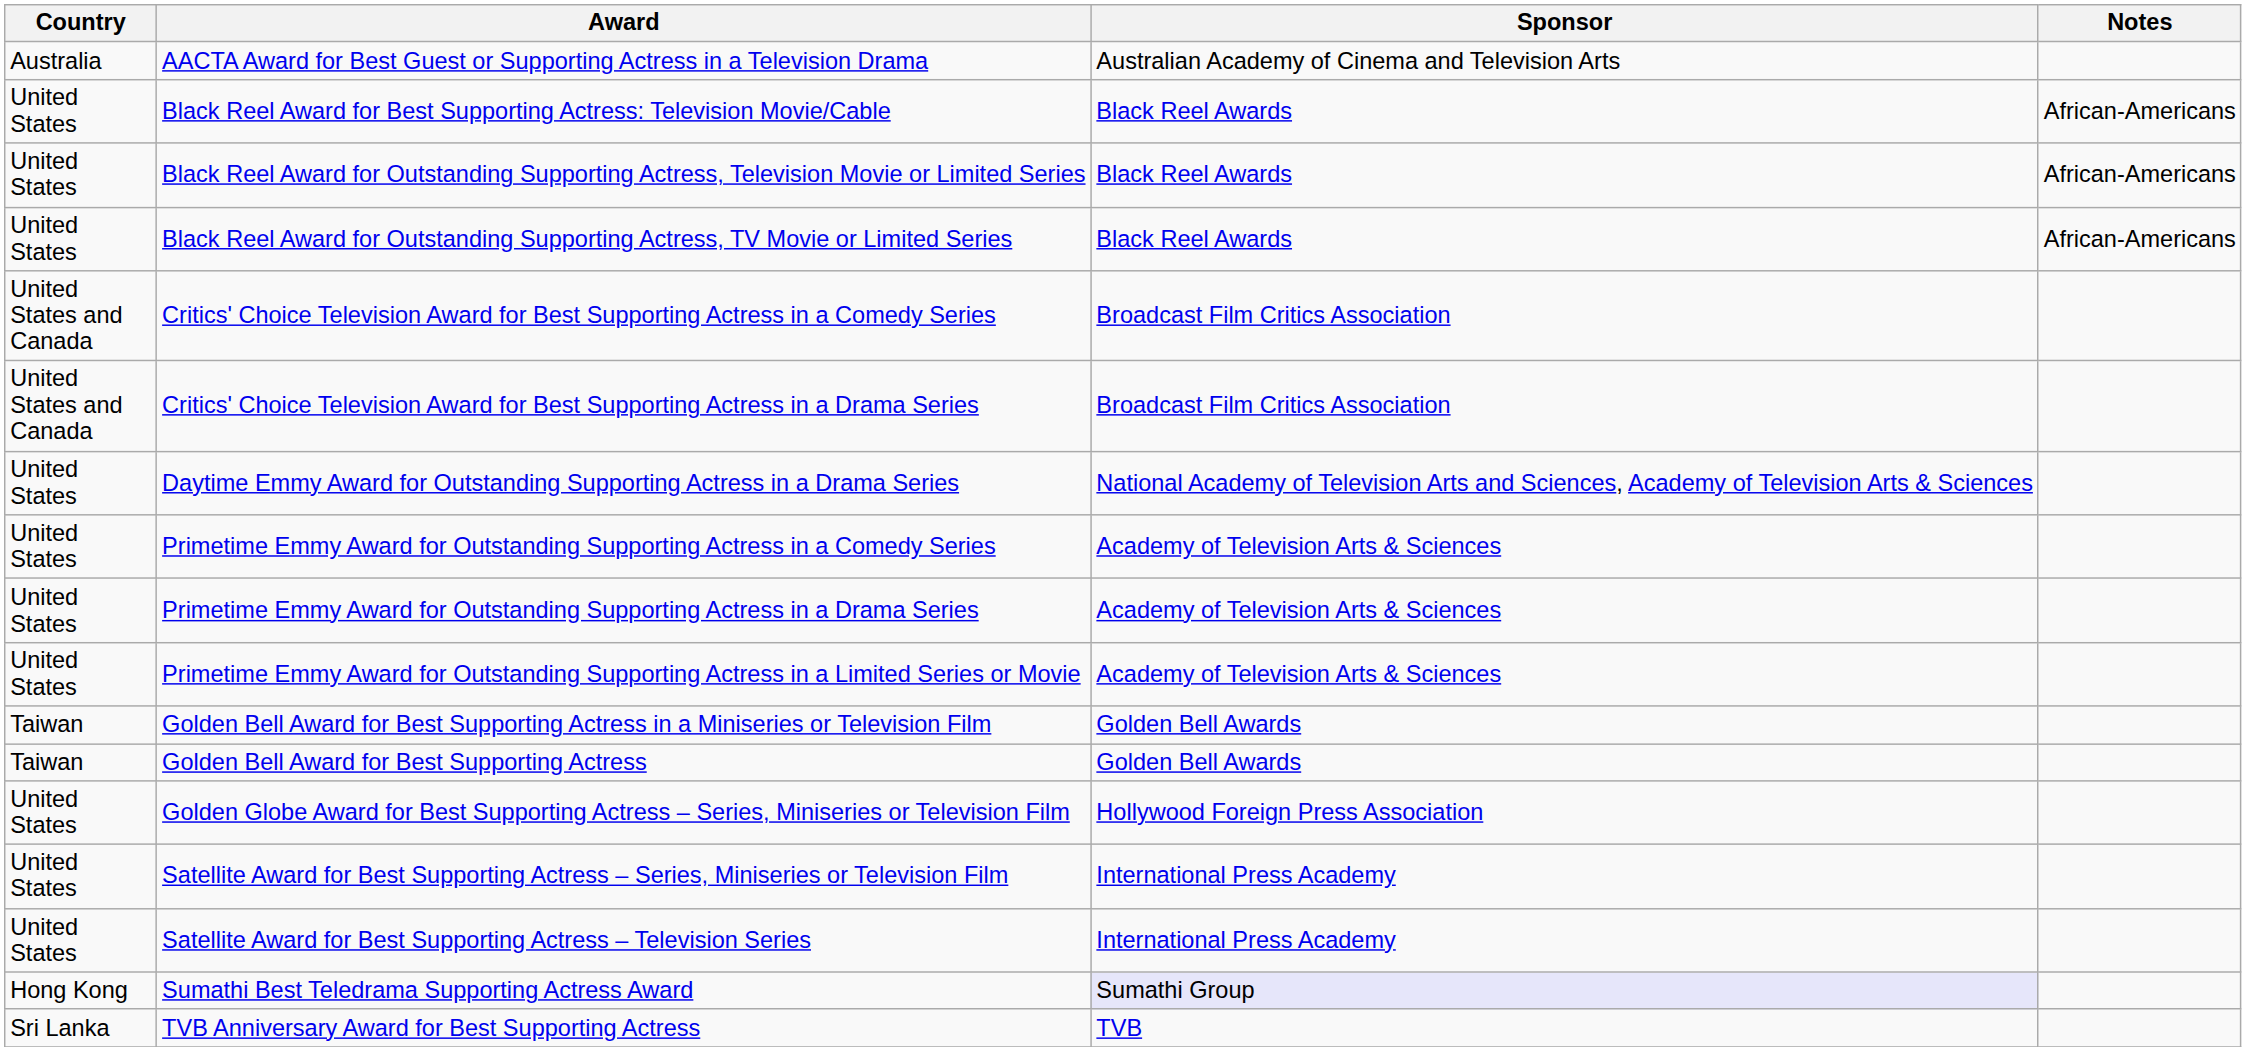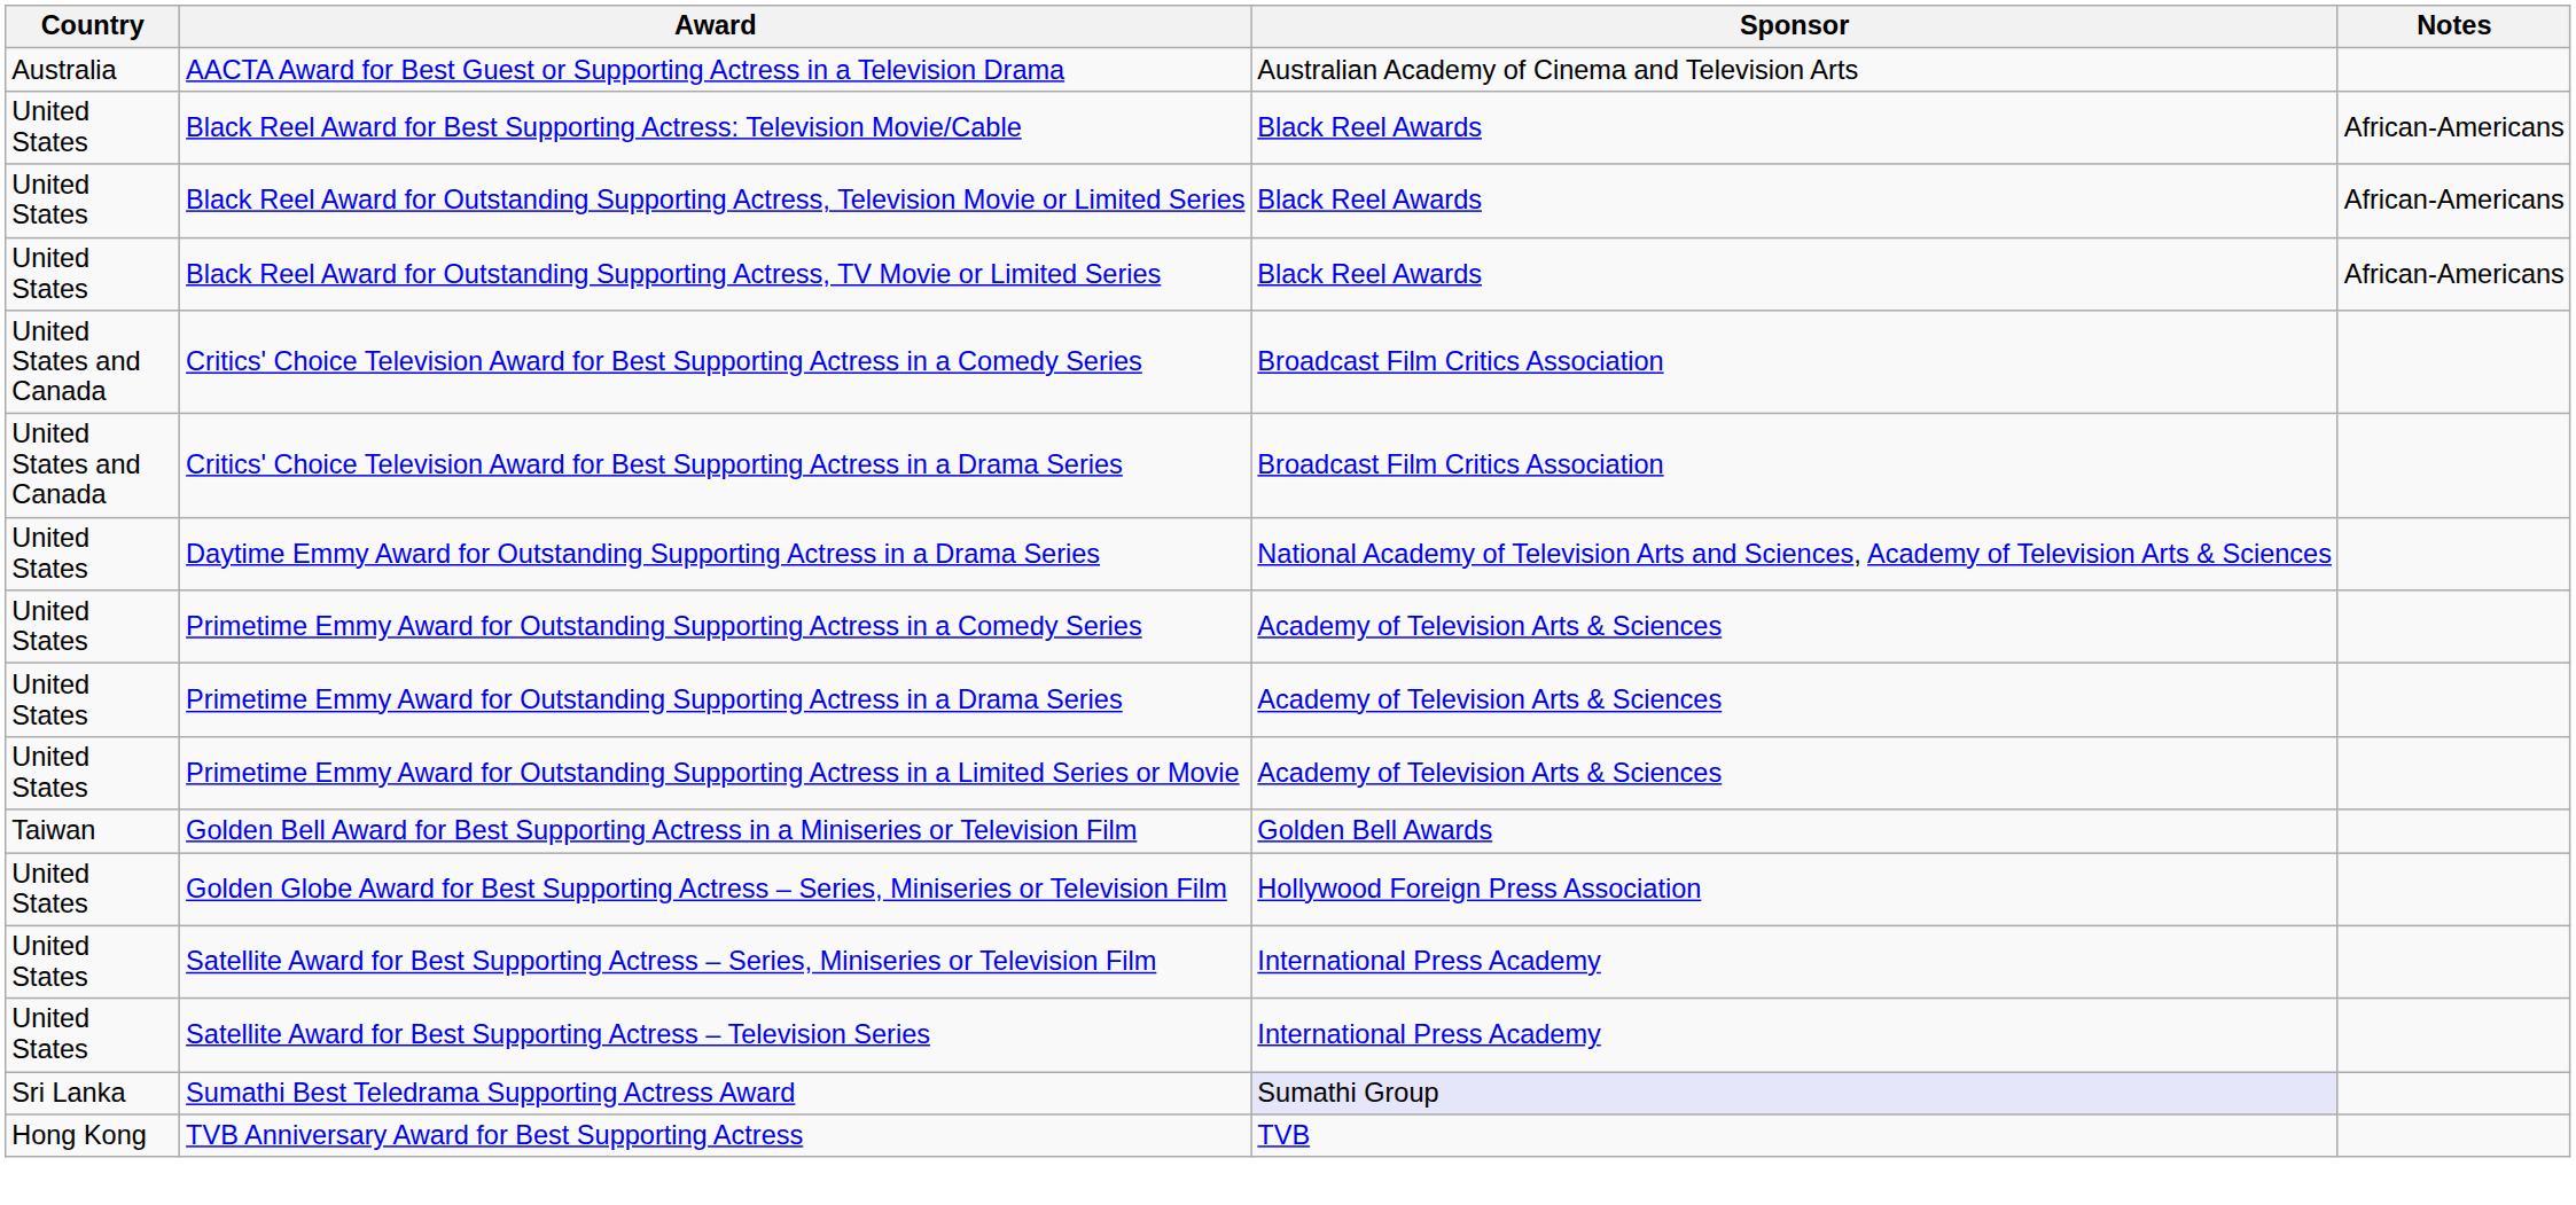- row: Taiwan | Golden Bell Award for Best Supporting Actress | Golden Bell Awards
Sumathi Best Teledrama Supporting Actress Award | Country: Hong Kong -> Sri Lanka
TVB Anniversary Award for Best Supporting Actress | Country: Sri Lanka -> Hong Kong
